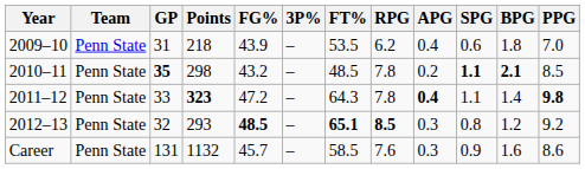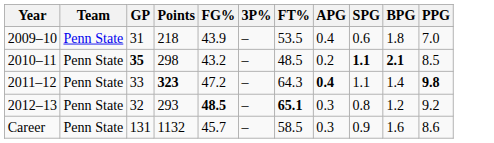- column: RPG | 6.2 | 7.8 | 7.8 | 8.5 | 7.6
